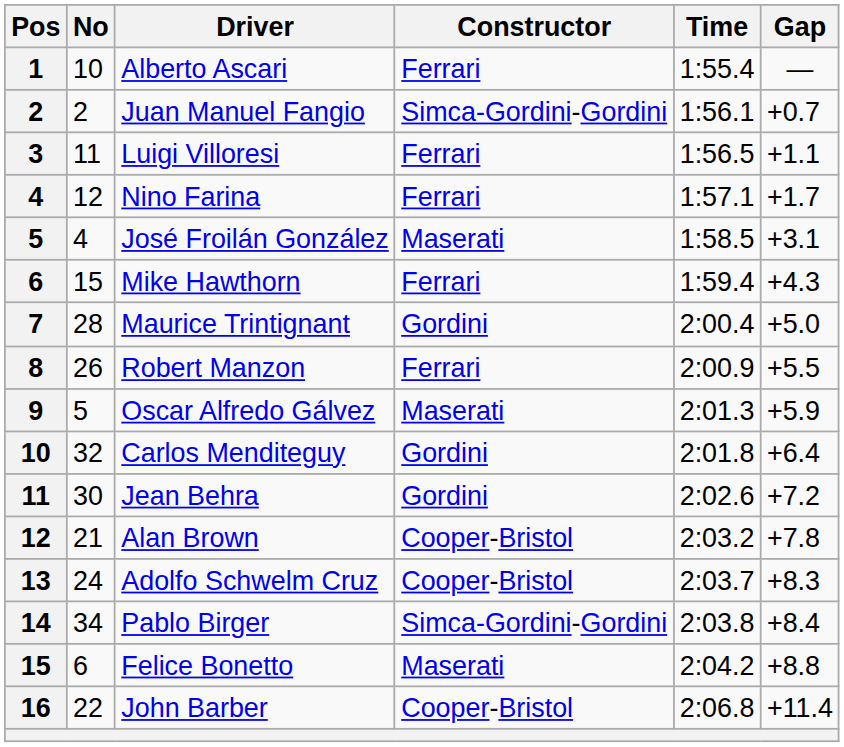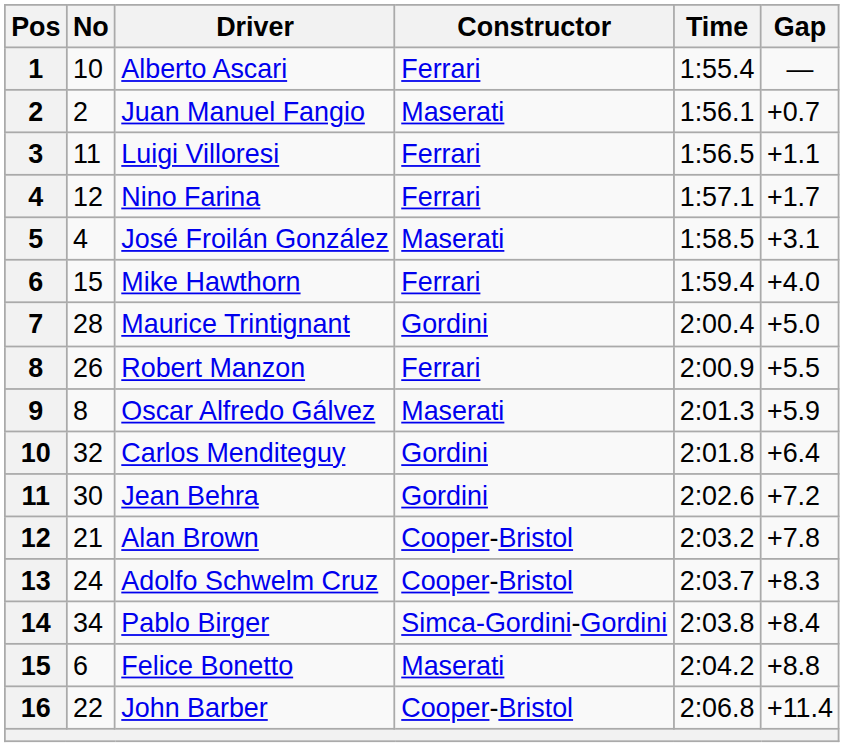Juan Manuel Fangio | Constructor: Simca-Gordini-Gordini -> Maserati
Mike Hawthorn | Gap: +4.3 -> +4.0
Oscar Alfredo Gálvez | No: 5 -> 8
